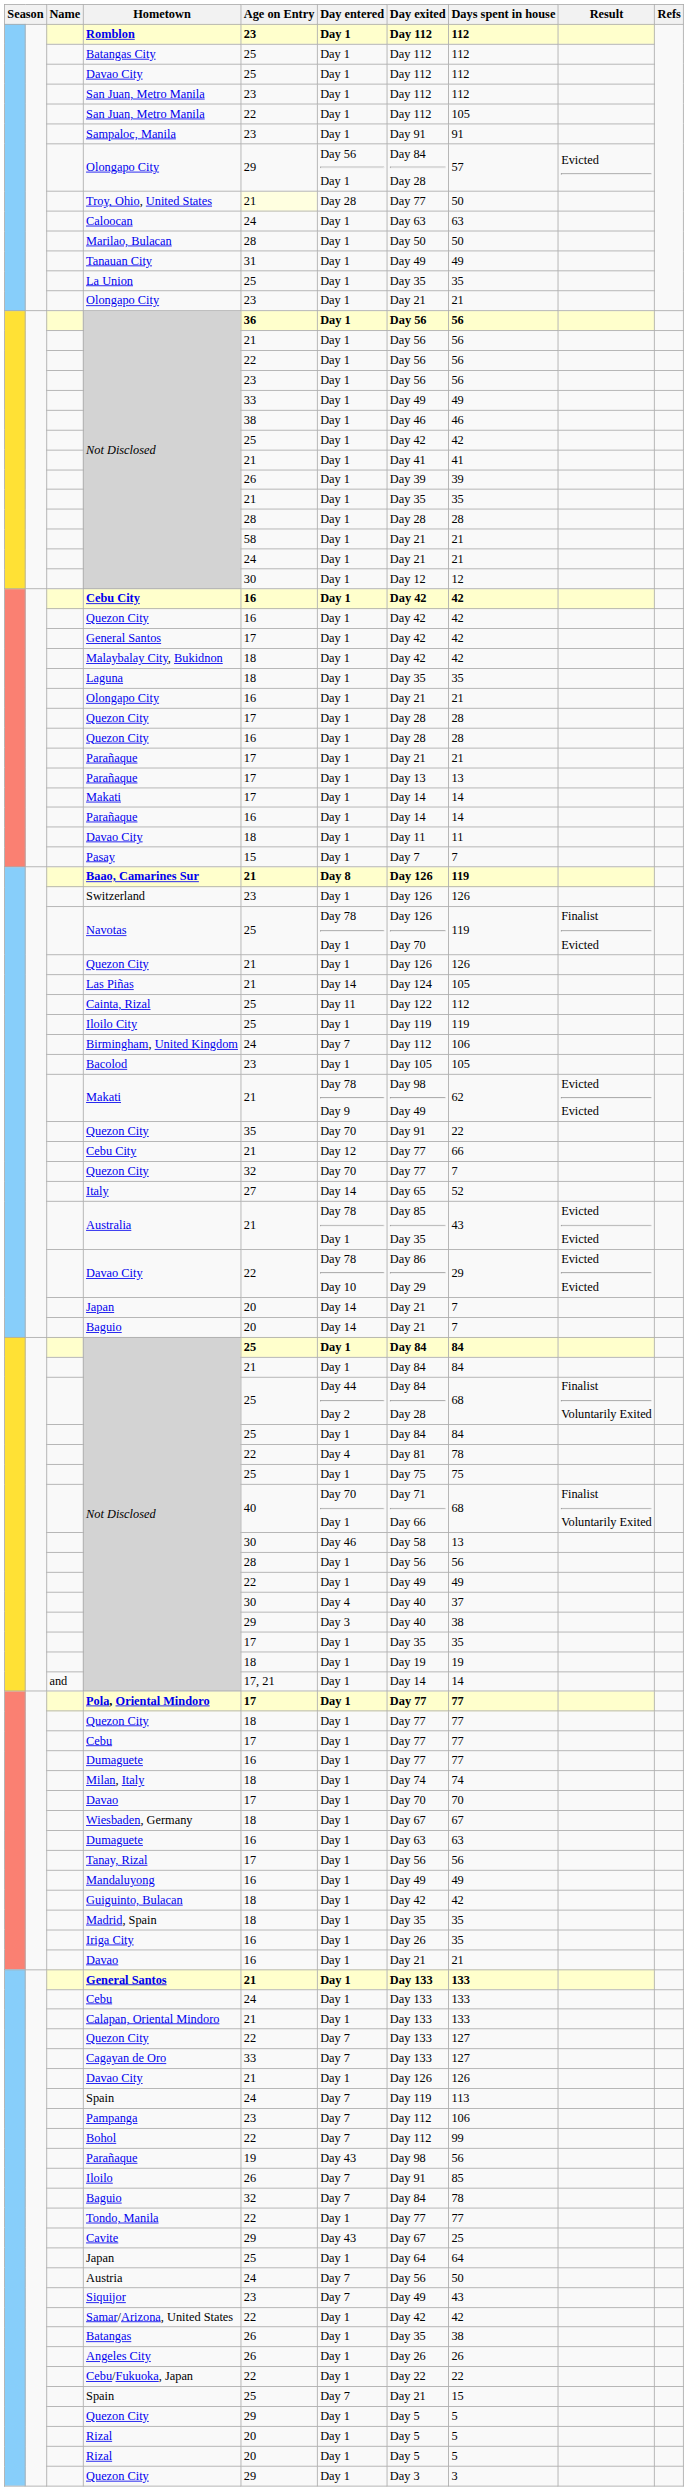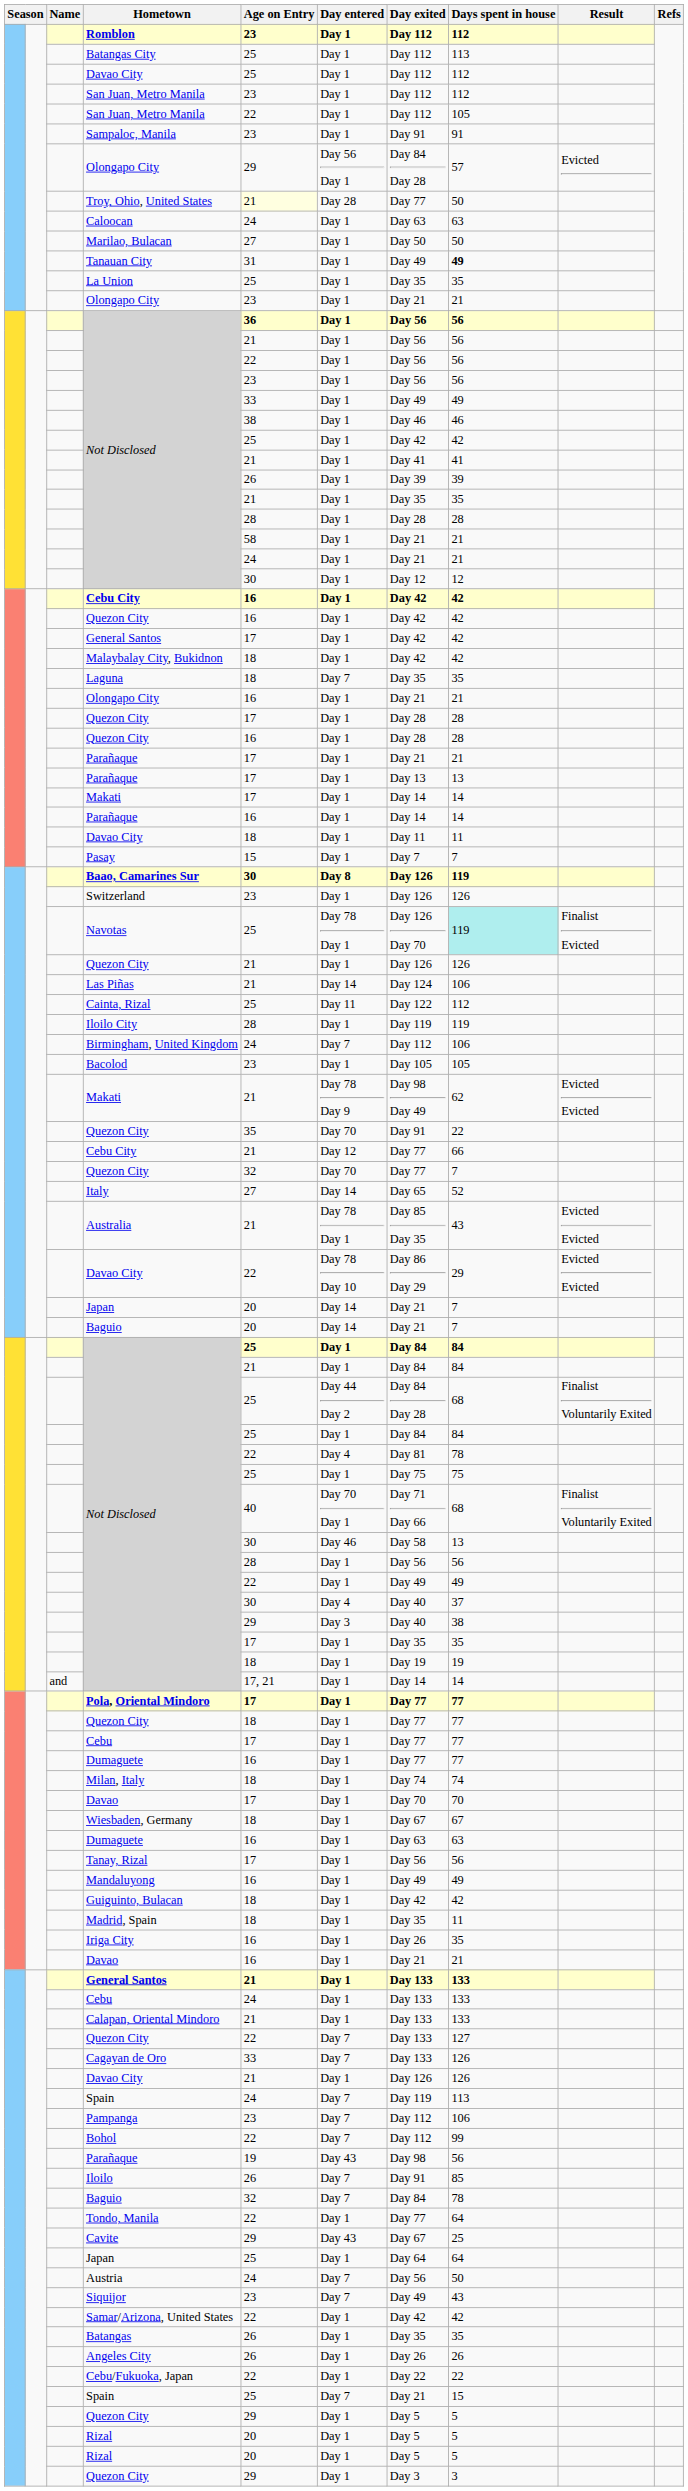Batangas City | Days spent in house: 112 -> 113
Marilao, Bulacan | Age on Entry: 28 -> 27
Tanauan City | Days spent in house: normal -> bold
Laguna | Day entered: Day 1 -> Day 7
Baao, Camarines Sur | Age on Entry: 21 -> 30
Navotas | Days spent in house: no background -> paleturquoise background
Las Piñas | Days spent in house: 105 -> 106
Iloilo City | Age on Entry: 25 -> 28
Madrid, Spain | Days spent in house: 35 -> 11
Cagayan de Oro | Days spent in house: 127 -> 126
Tondo, Manila | Days spent in house: 77 -> 64
Batangas | Days spent in house: 38 -> 35
